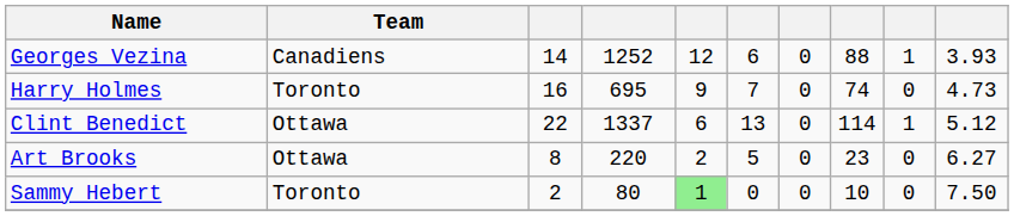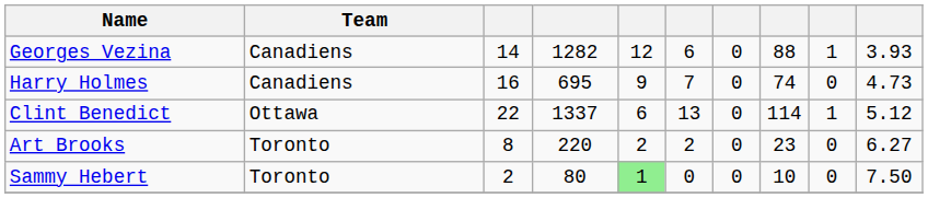Georges Vezina | column 4: 1252 -> 1282
Harry Holmes | Team: Toronto -> Canadiens
Art Brooks | Team: Ottawa -> Toronto
Art Brooks | column 6: 5 -> 2
